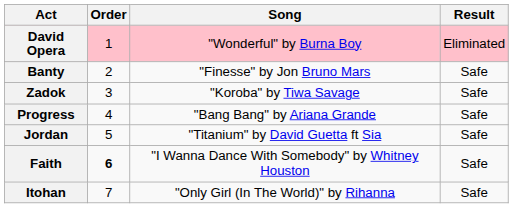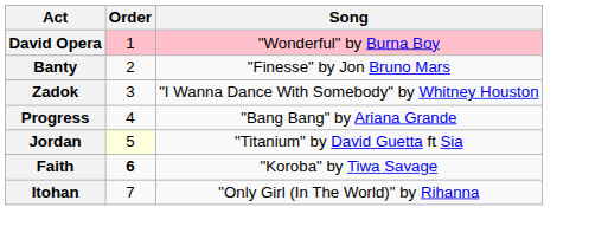- column: Result | Eliminated | Safe | Safe | Safe | Safe | Safe | Safe
Zadok | Song: "Koroba" by Tiwa Savage -> "I Wanna Dance With Somebody" by Whitney Houston
Jordan | Order: no background -> lightyellow background
Faith | Song: "I Wanna Dance With Somebody" by Whitney Houston -> "Koroba" by Tiwa Savage
